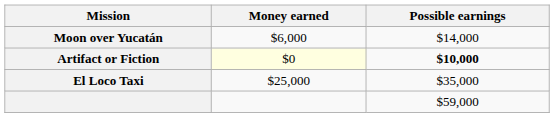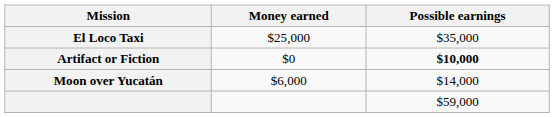rows swapped: El Loco Taxi <-> Moon over Yucatán
Artifact or Fiction | Money earned: lightyellow background -> no background
